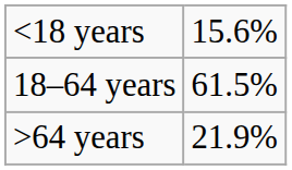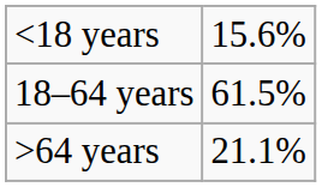>64 years | column 2: 21.9% -> 21.1%
